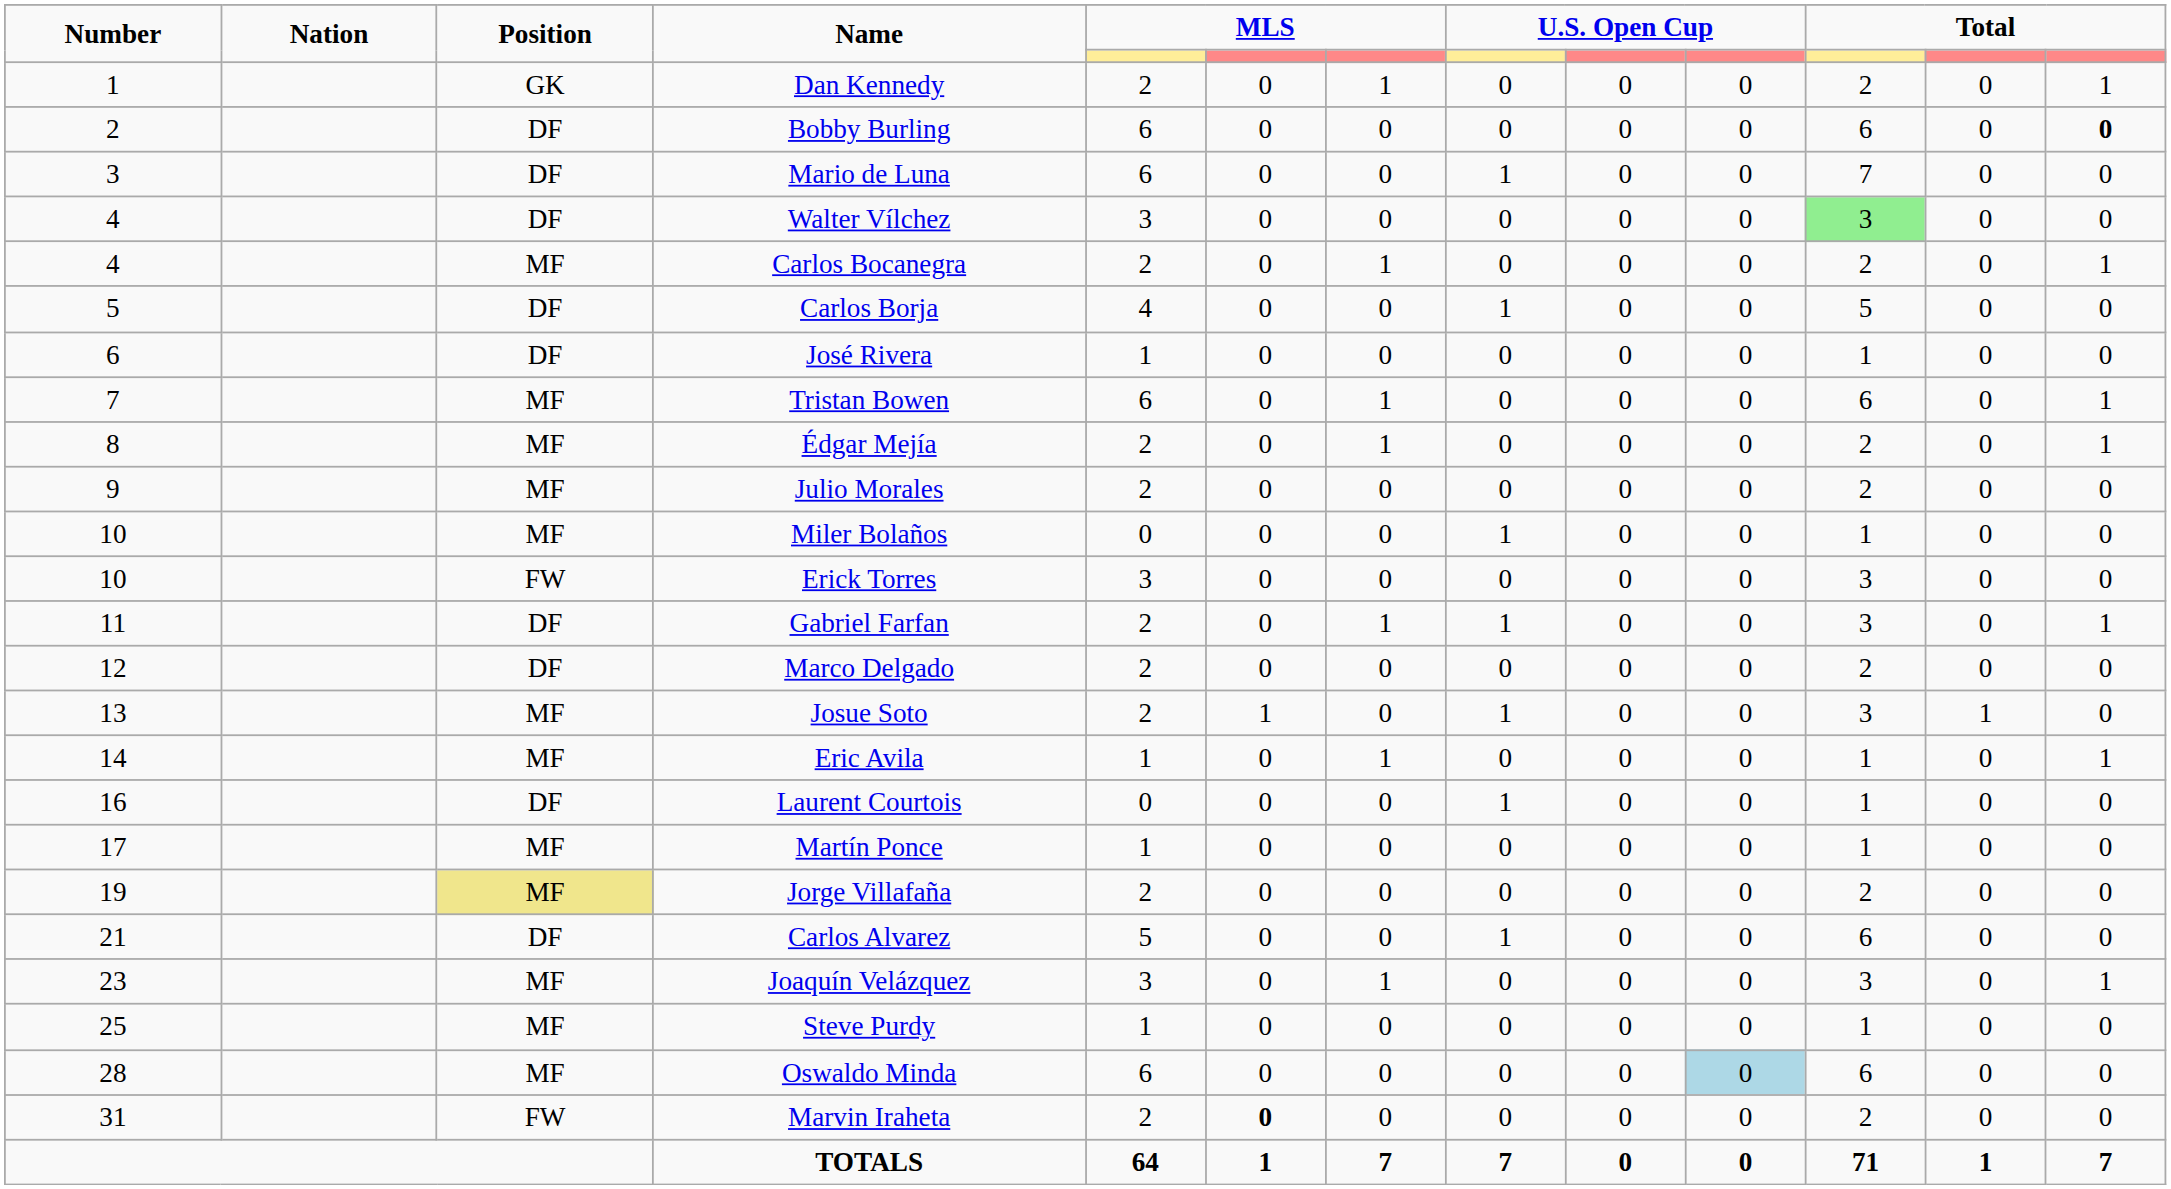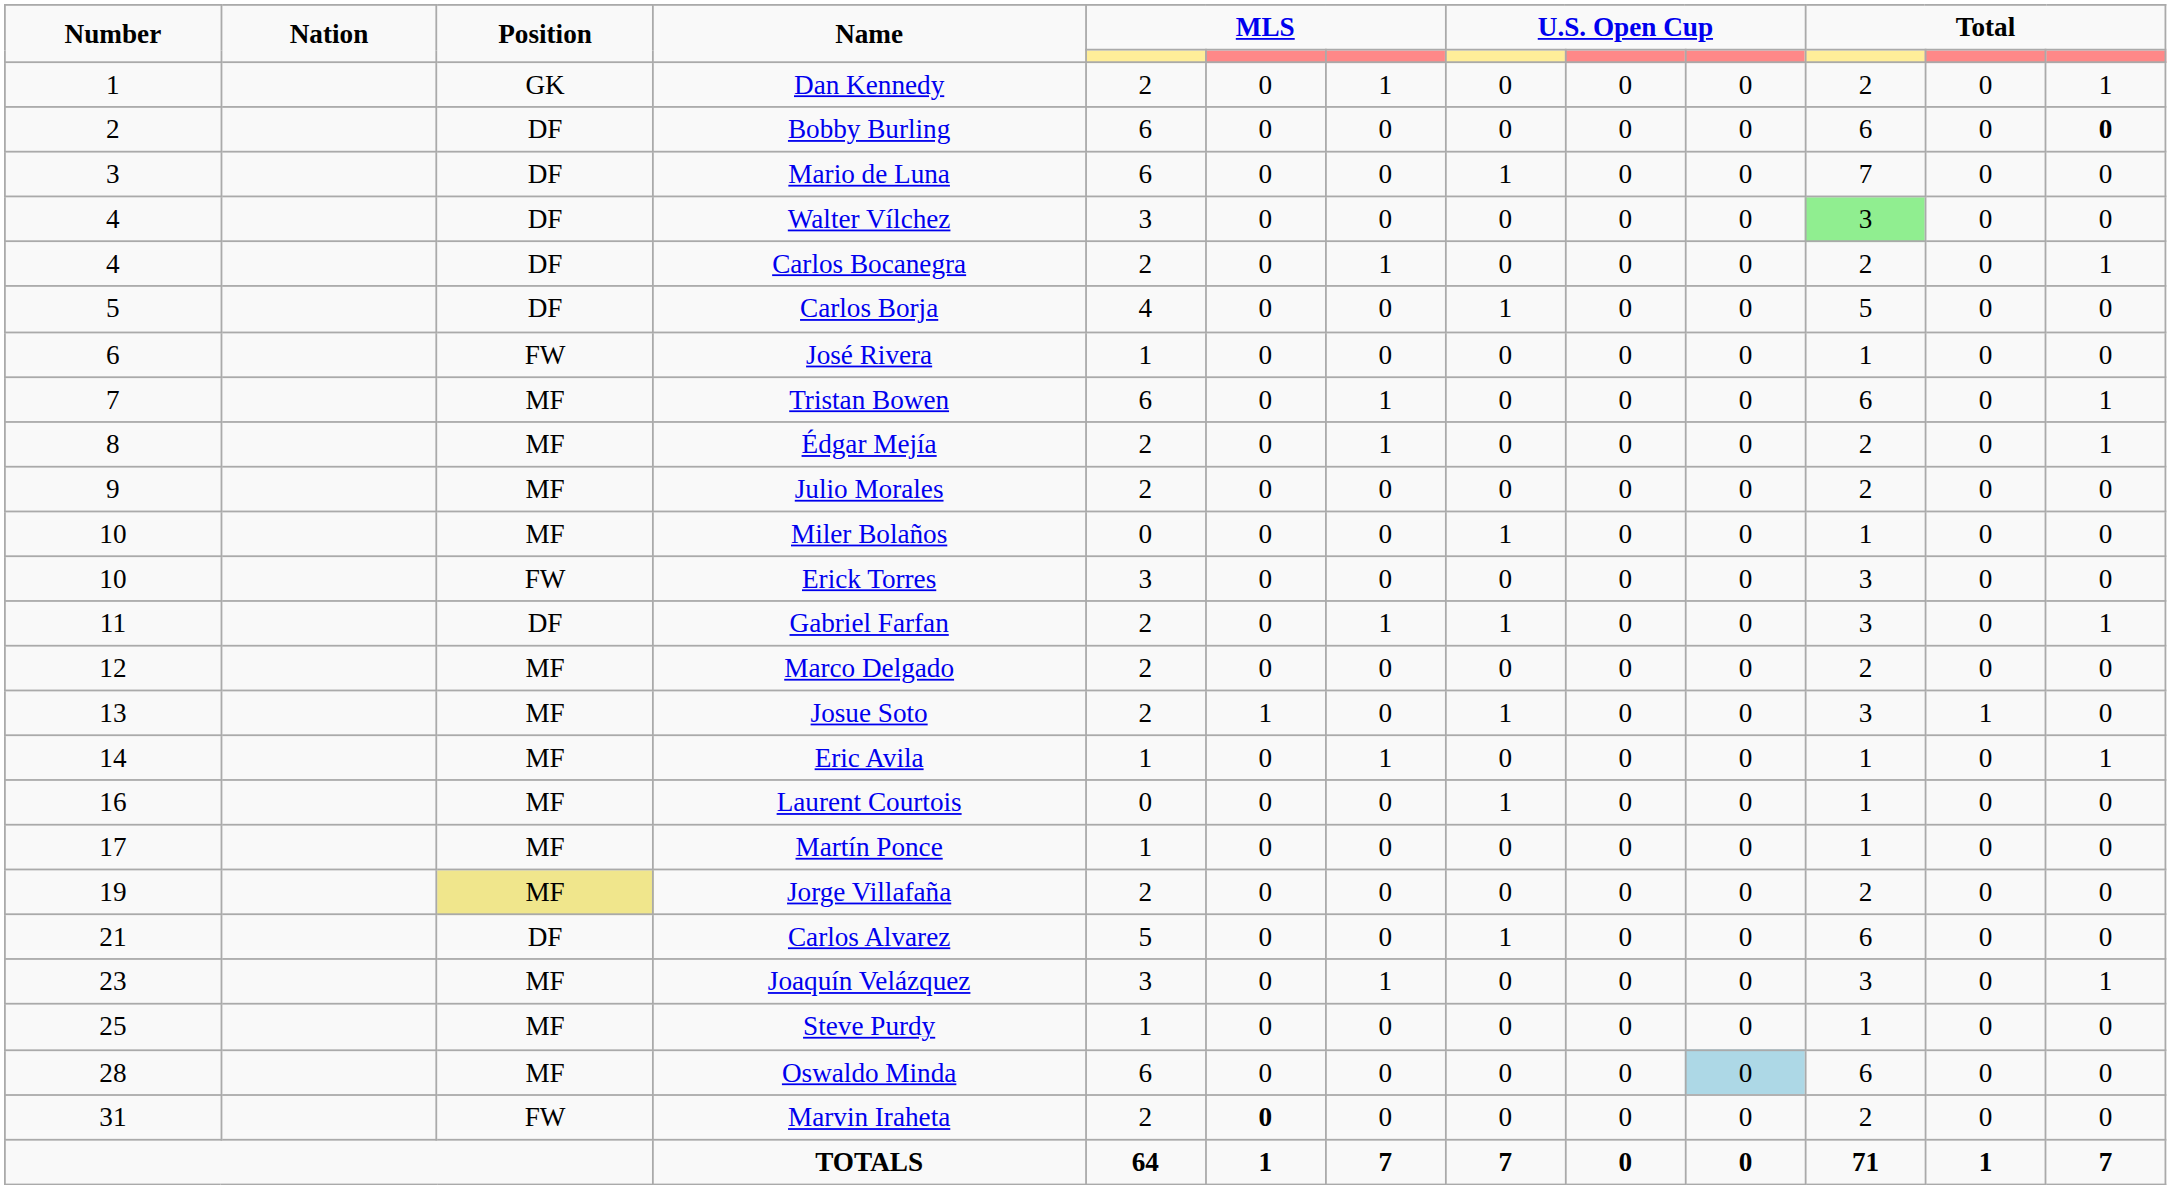Carlos Bocanegra | Position: MF -> DF
José Rivera | Position: DF -> FW
Marco Delgado | Position: DF -> MF
Laurent Courtois | Position: DF -> MF
